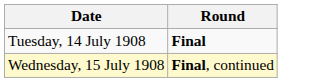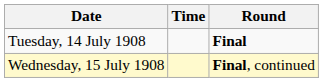+ column: Time
